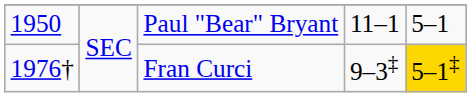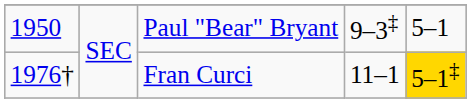Paul "Bear" Bryant | column 4: 11–1 -> 9–3‡
Fran Curci | column 4: 9–3‡ -> 11–1
